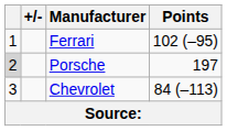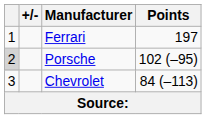Ferrari | Points: 102 (–95) -> 197
Porsche | Points: 197 -> 102 (–95)
